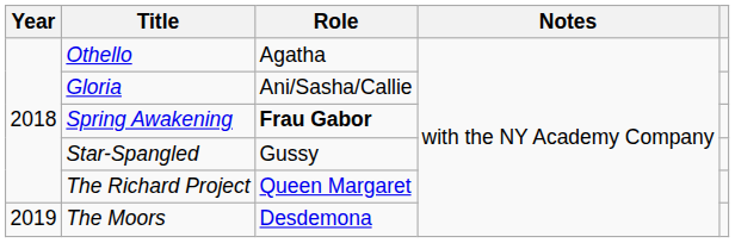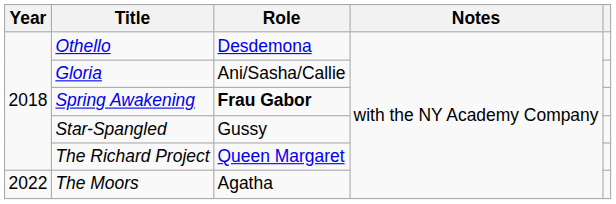Othello | Role: Agatha -> Desdemona
The Moors | Year: 2019 -> 2022
The Moors | Role: Desdemona -> Agatha
